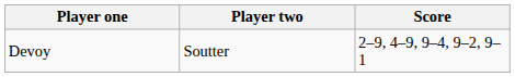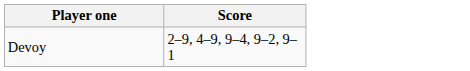- column: Player two | Soutter
